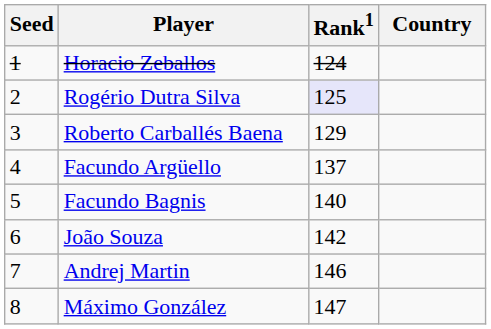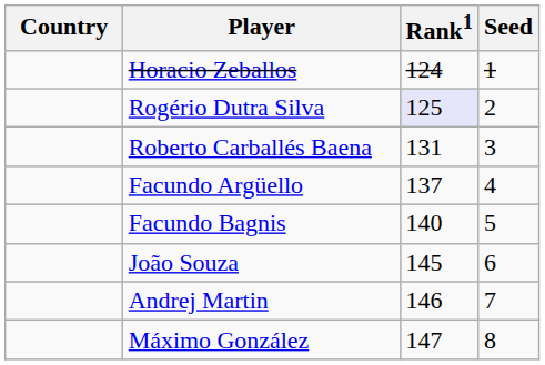columns swapped: Country <-> Seed
Roberto Carballés Baena | Rank1: 129 -> 131
João Souza | Rank1: 142 -> 145
